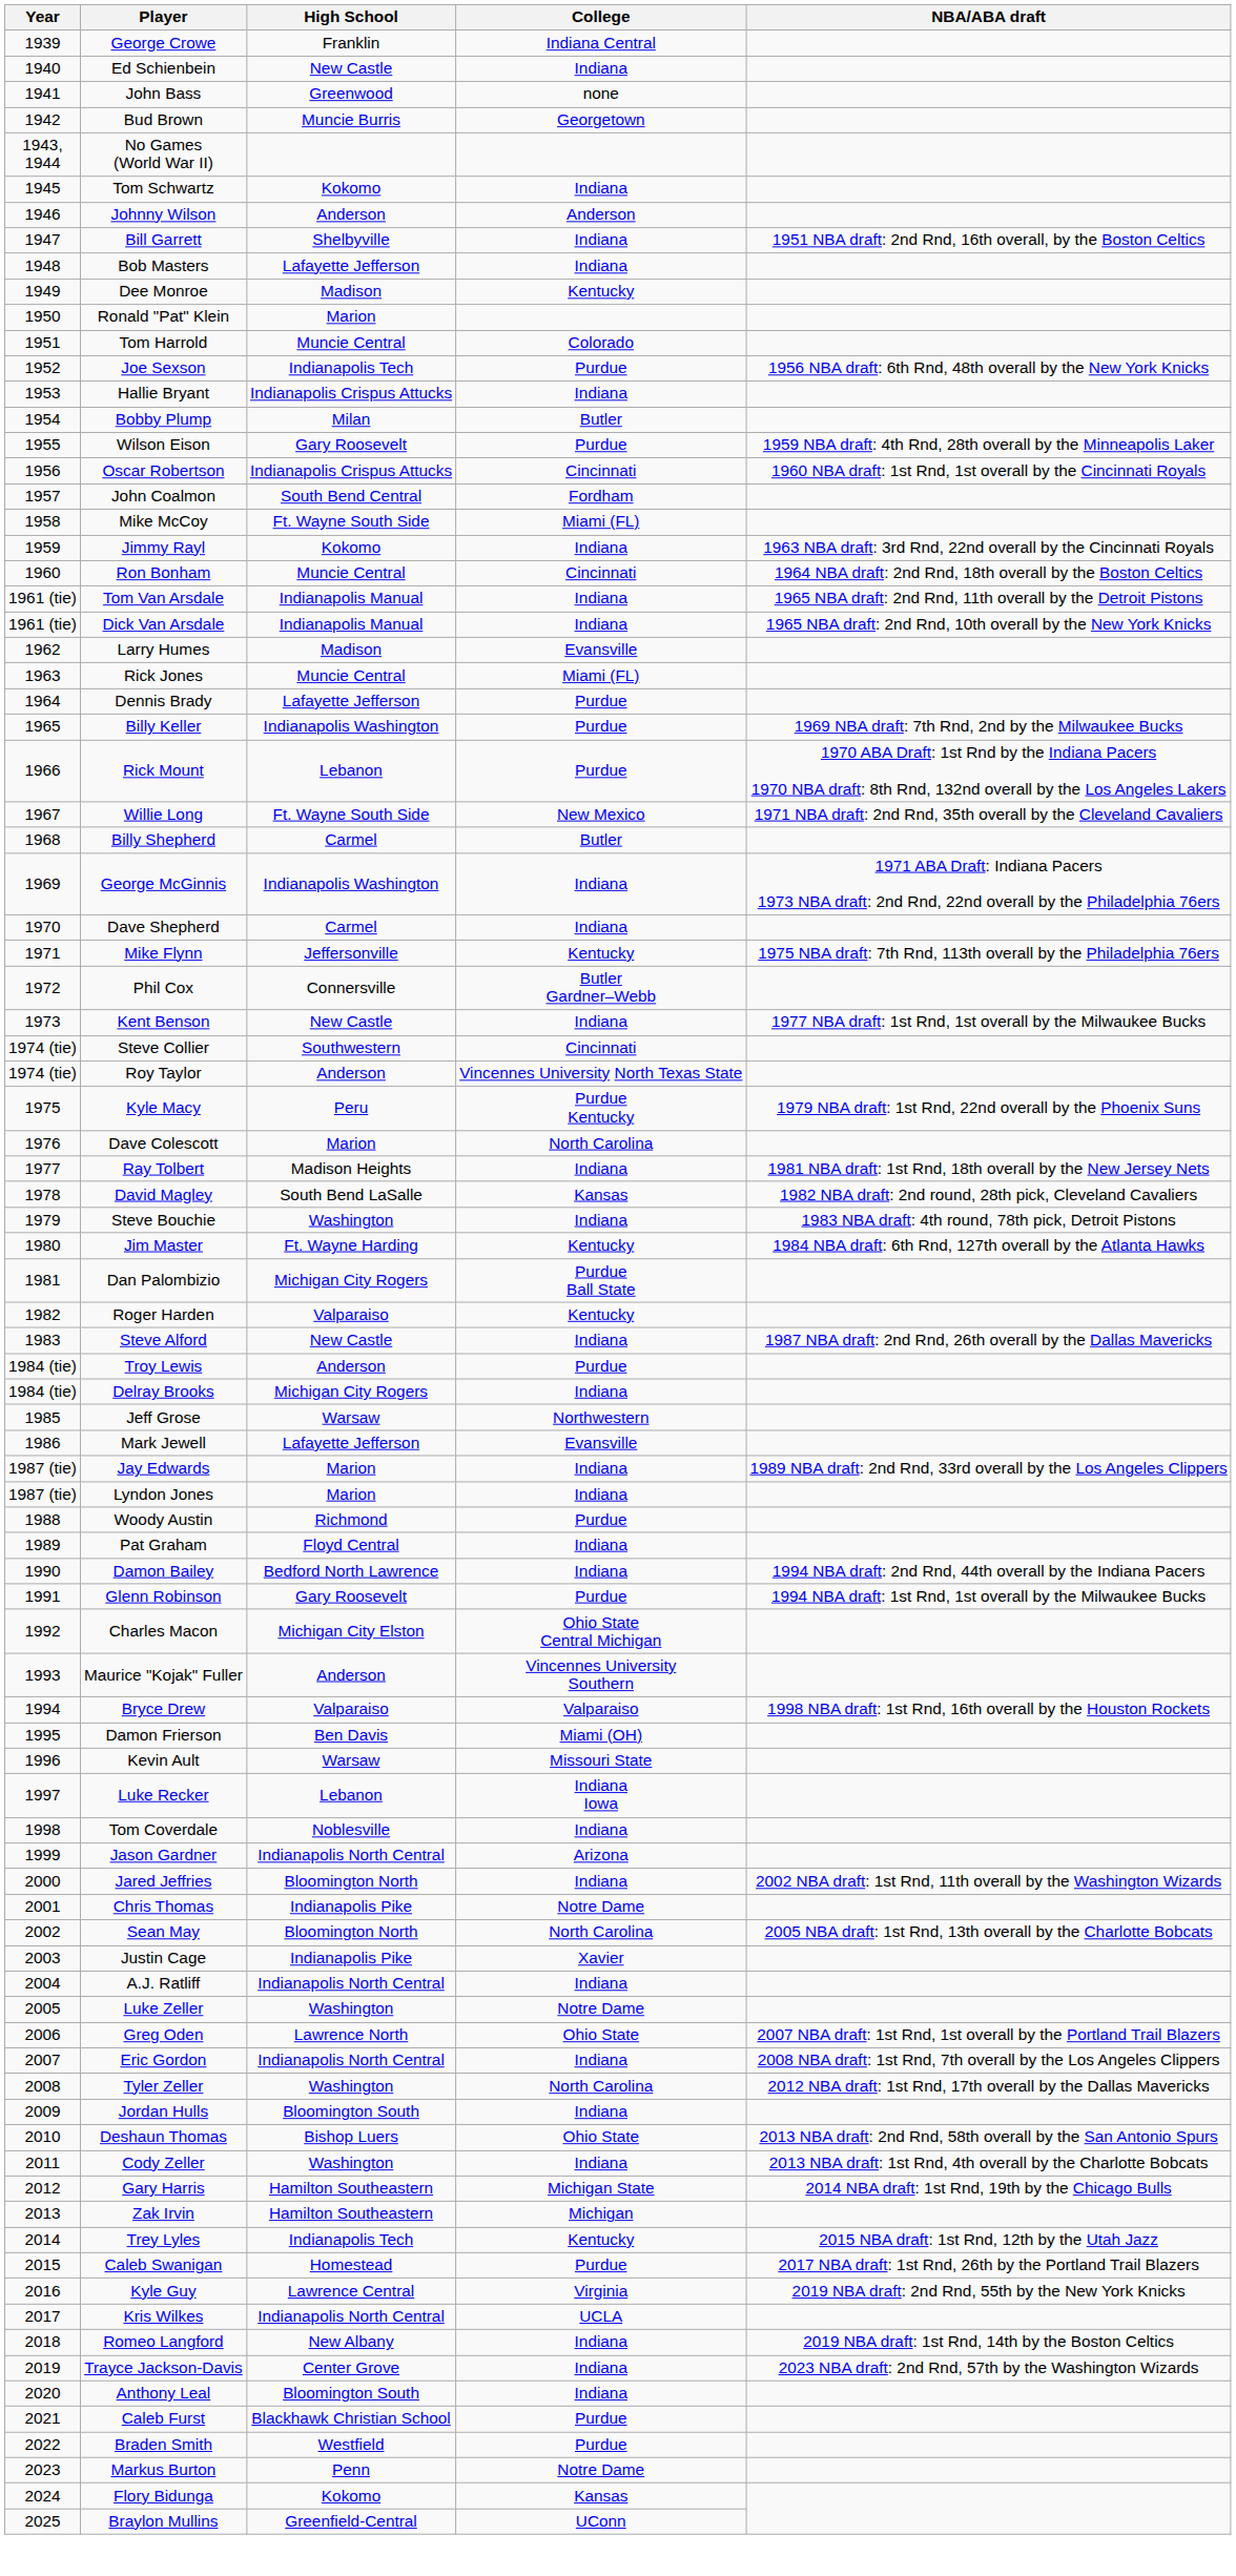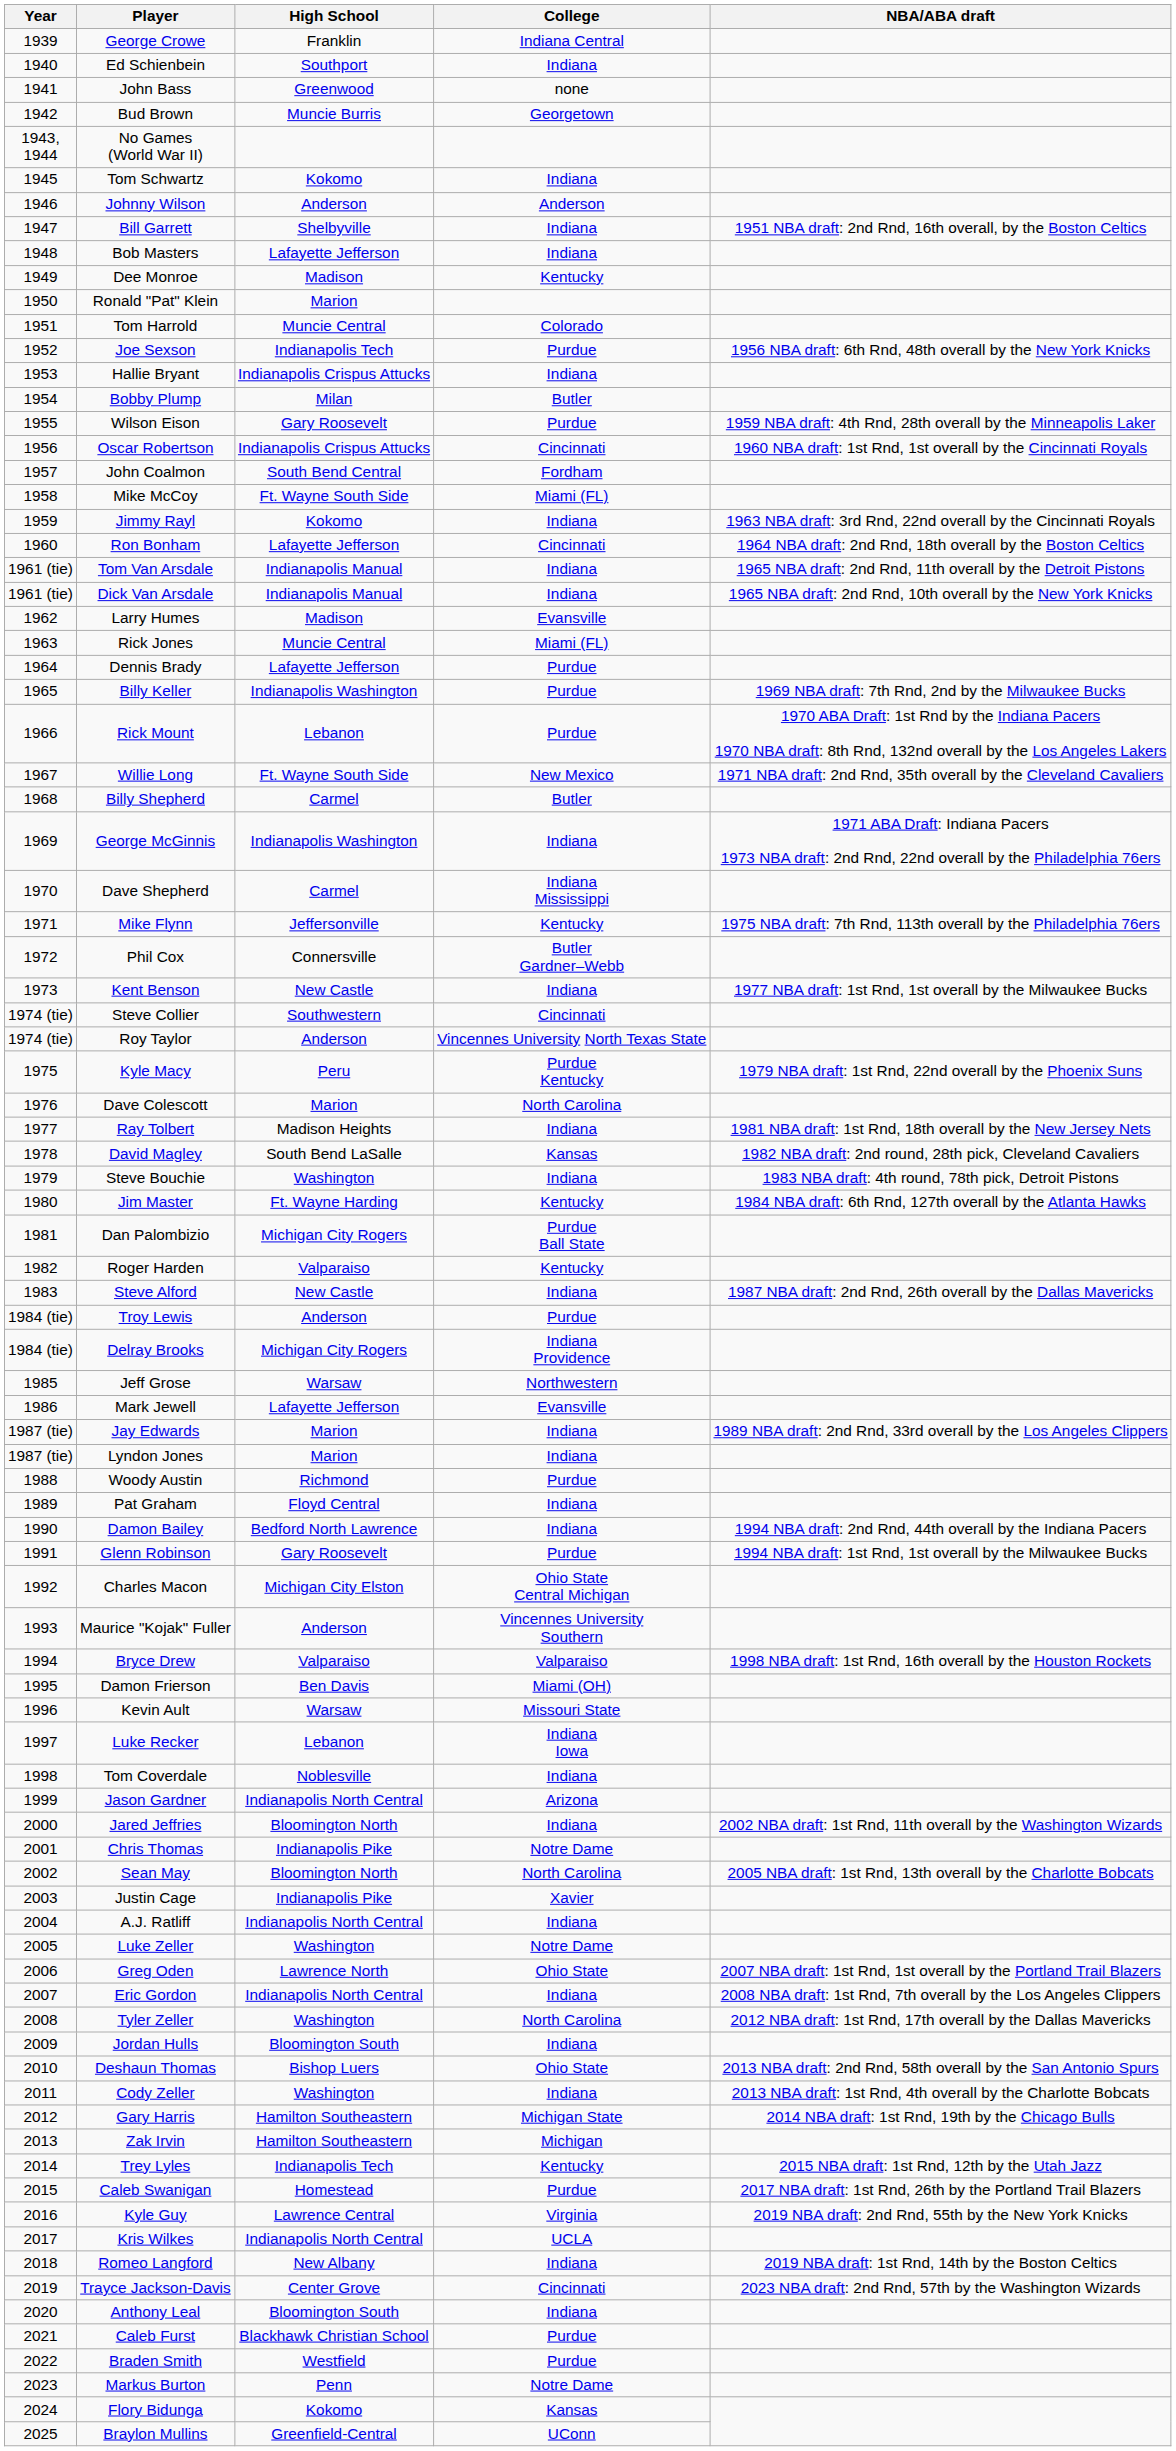Ed Schienbein | High School: New Castle -> Southport
Ron Bonham | High School: Muncie Central -> Lafayette Jefferson
Dave Shepherd | College: Indiana -> Indiana Mississippi
Delray Brooks | College: Indiana -> Indiana Providence
Trayce Jackson-Davis | College: Indiana -> Cincinnati
